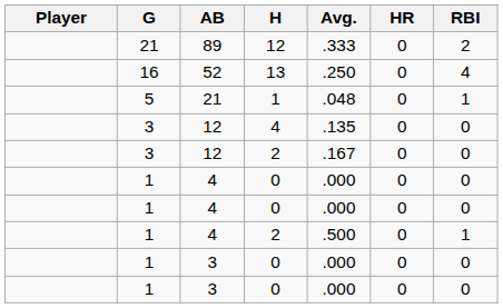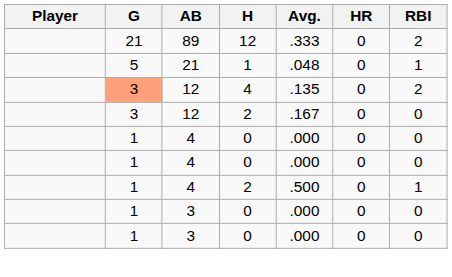- row: 16 | 52 | 13 | .250 | 0 | 4
12 / 4 | G: no background -> lightsalmon background
12 / 4 | RBI: 0 -> 2
